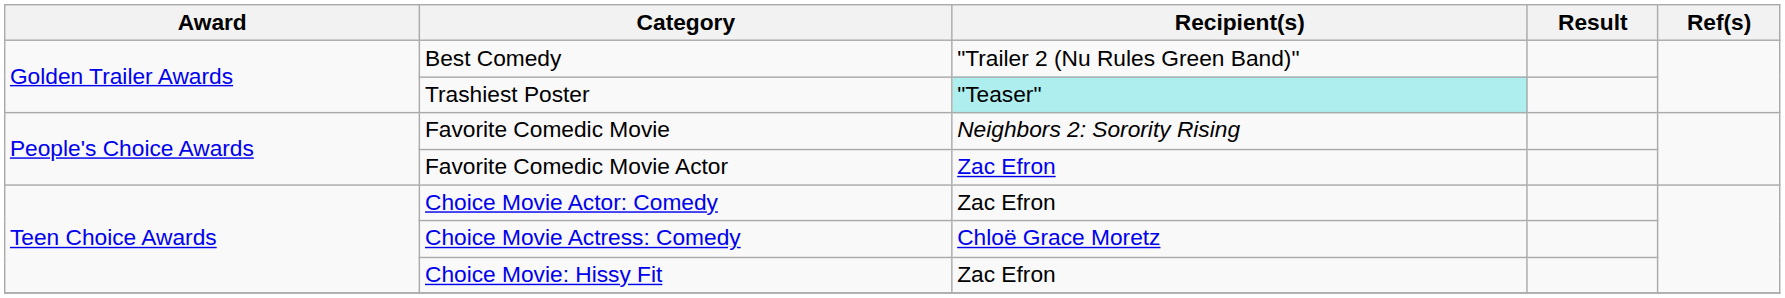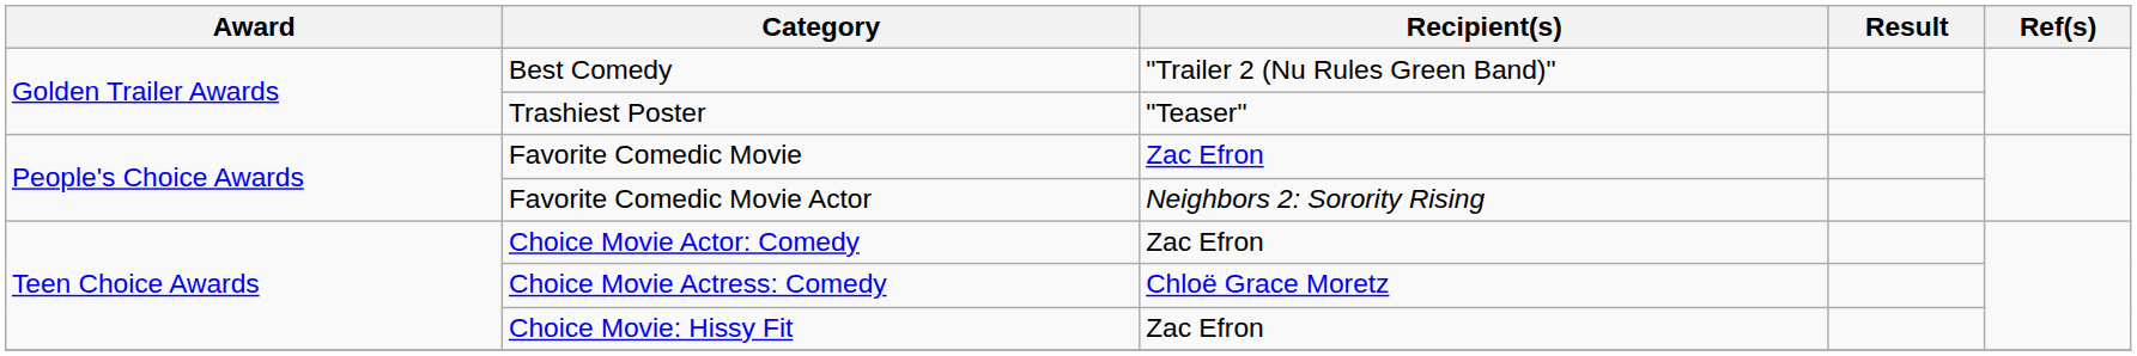Trashiest Poster | Recipient(s): paleturquoise background -> no background
Favorite Comedic Movie | Recipient(s): Neighbors 2: Sorority Rising -> Zac Efron
Favorite Comedic Movie Actor | Recipient(s): Zac Efron -> Neighbors 2: Sorority Rising
